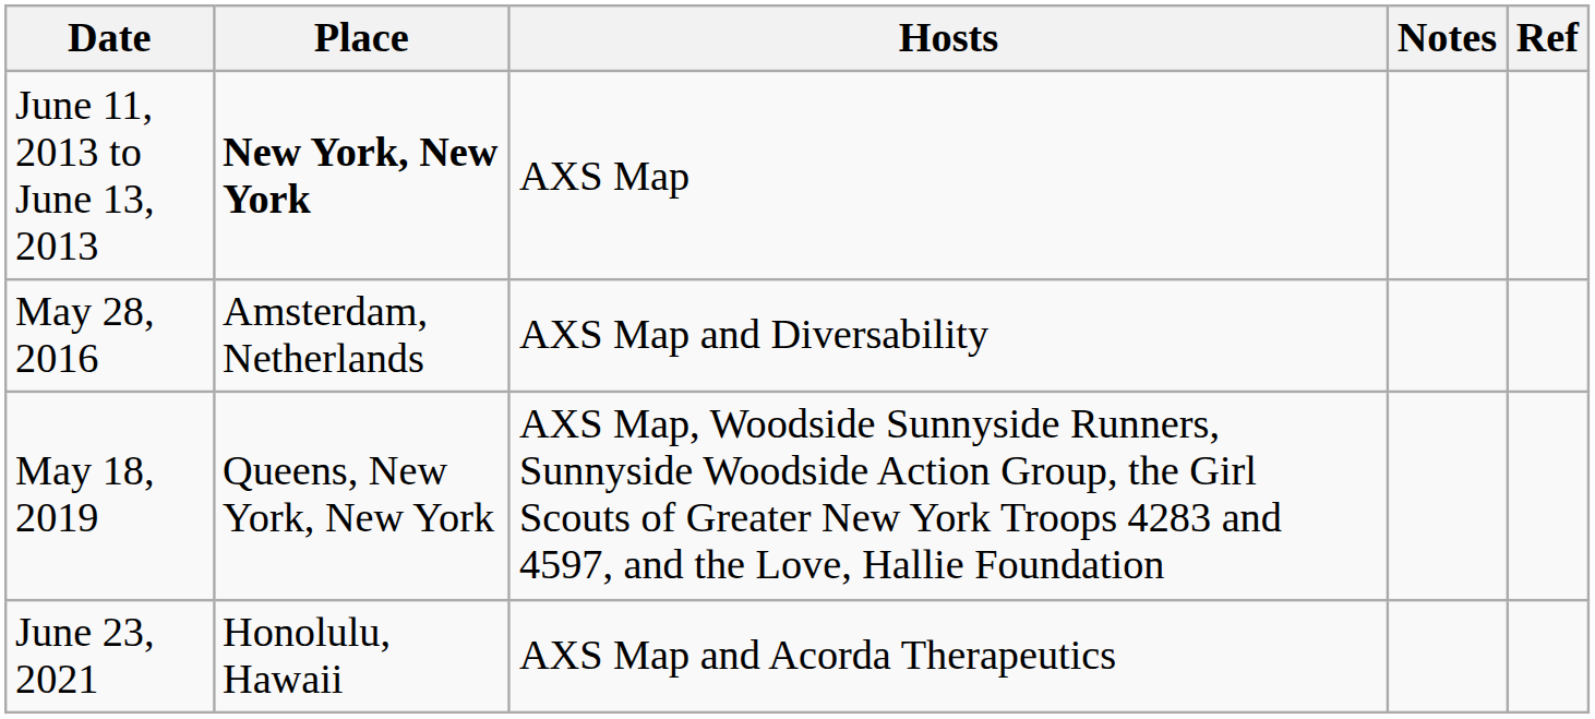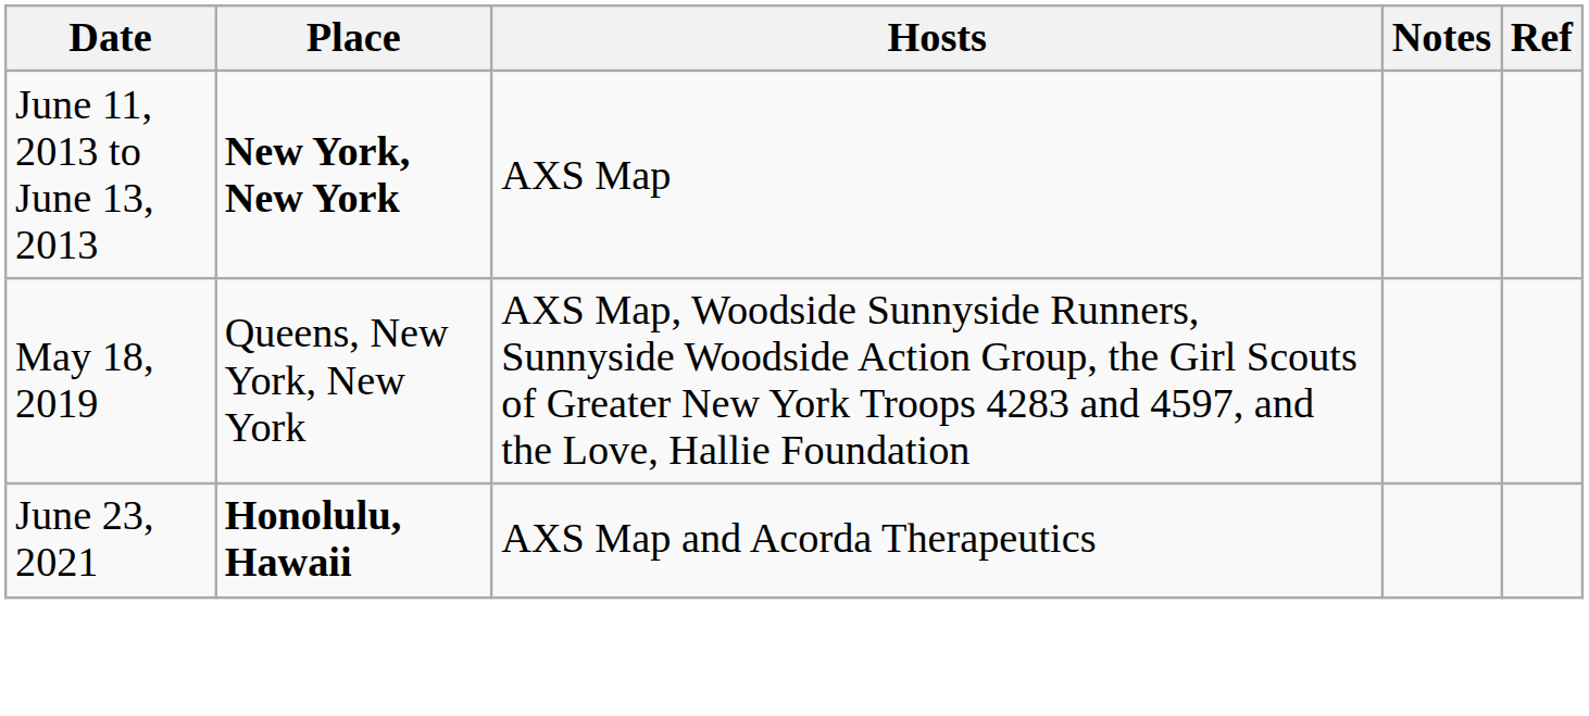- row: May 28, 2016 | Amsterdam, Netherlands | AXS Map and Diversability
June 23, 2021 | Place: normal -> bold
